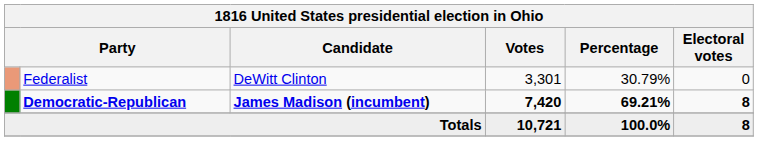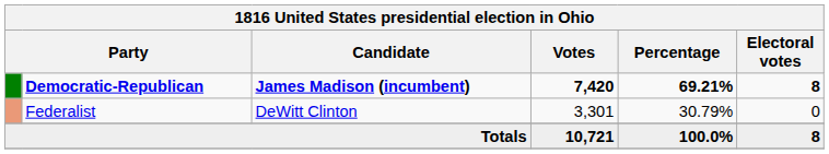rows swapped: Democratic-Republican <-> Federalist
